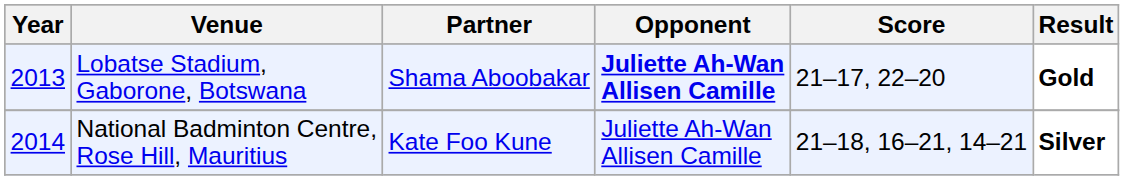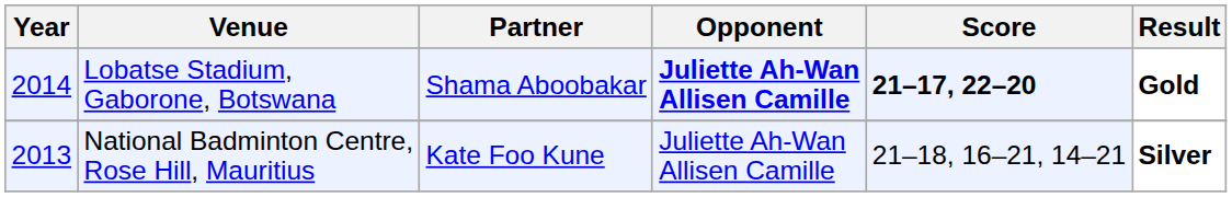Lobatse Stadium, Gaborone, Botswana | Year: 2013 -> 2014
Lobatse Stadium, Gaborone, Botswana | Score: normal -> bold
National Badminton Centre, Rose Hill, Mauritius | Year: 2014 -> 2013
